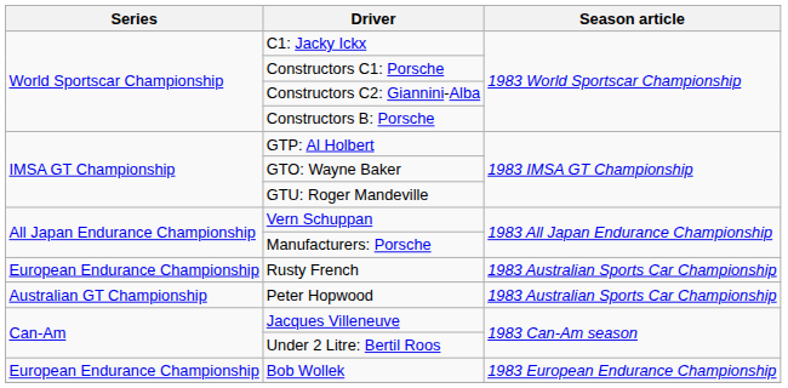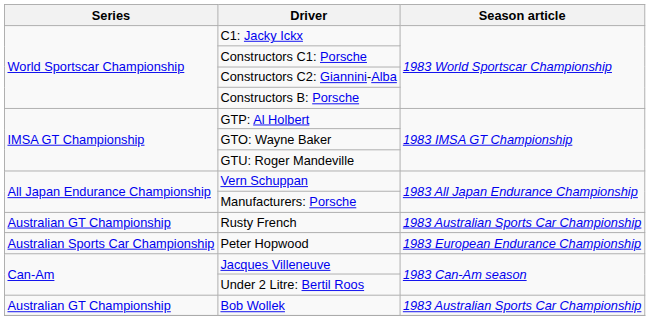Rusty French | Series: European Endurance Championship -> Australian GT Championship
Peter Hopwood | Series: Australian GT Championship -> Australian Sports Car Championship
Peter Hopwood | Season article: 1983 Australian Sports Car Championship -> 1983 European Endurance Championship
Bob Wollek | Series: European Endurance Championship -> Australian GT Championship
Bob Wollek | Season article: 1983 European Endurance Championship -> 1983 Australian Sports Car Championship
